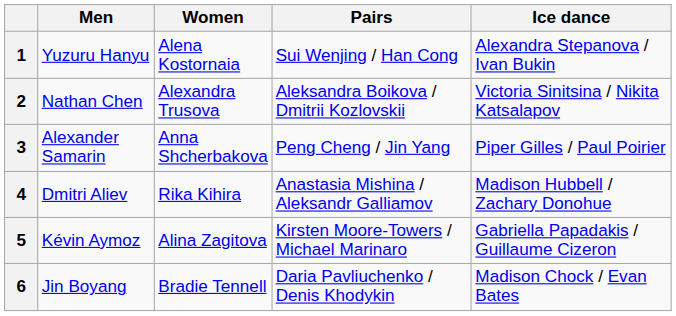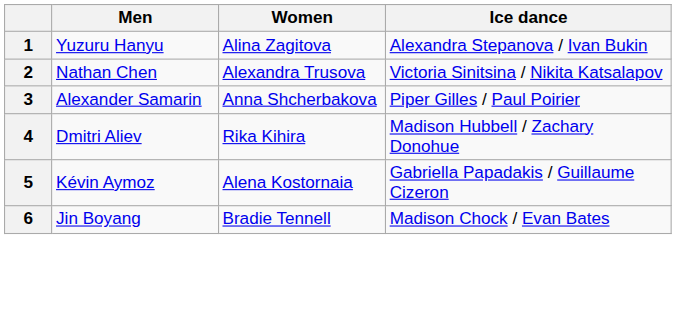- column: Pairs | Sui Wenjing / Han Cong | Aleksandra Boikova / Dmitrii Kozlovskii | Peng Cheng / Jin Yang | Anastasia Mishina / Aleksandr Galliamov | Kirsten Moore-Towers / Michael Marinaro | Daria Pavliuchenko / Denis Khodykin
1 | Women: Alena Kostornaia -> Alina Zagitova
5 | Women: Alina Zagitova -> Alena Kostornaia
